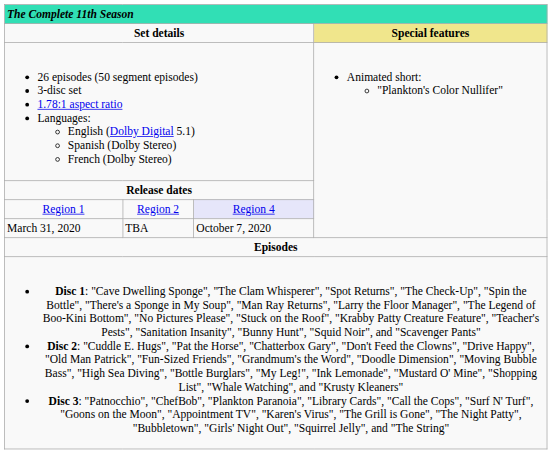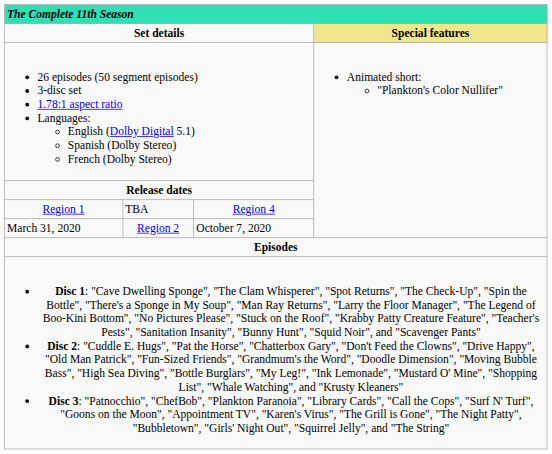Region 1 | column 2: Region 2 -> TBA
Region 1 | column 3: lavender background -> no background
March 31, 2020 | column 2: TBA -> Region 2
